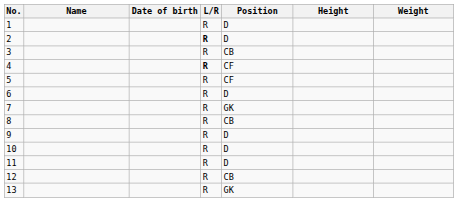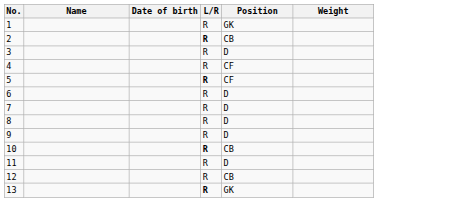- column: Height
1 | Position: D -> GK
2 | Position: D -> CB
3 | Position: CB -> D
4 | L/R: bold -> normal
5 | L/R: normal -> bold
7 | Position: GK -> D
8 | Position: CB -> D
10 | L/R: normal -> bold
10 | Position: D -> CB
13 | L/R: normal -> bold
